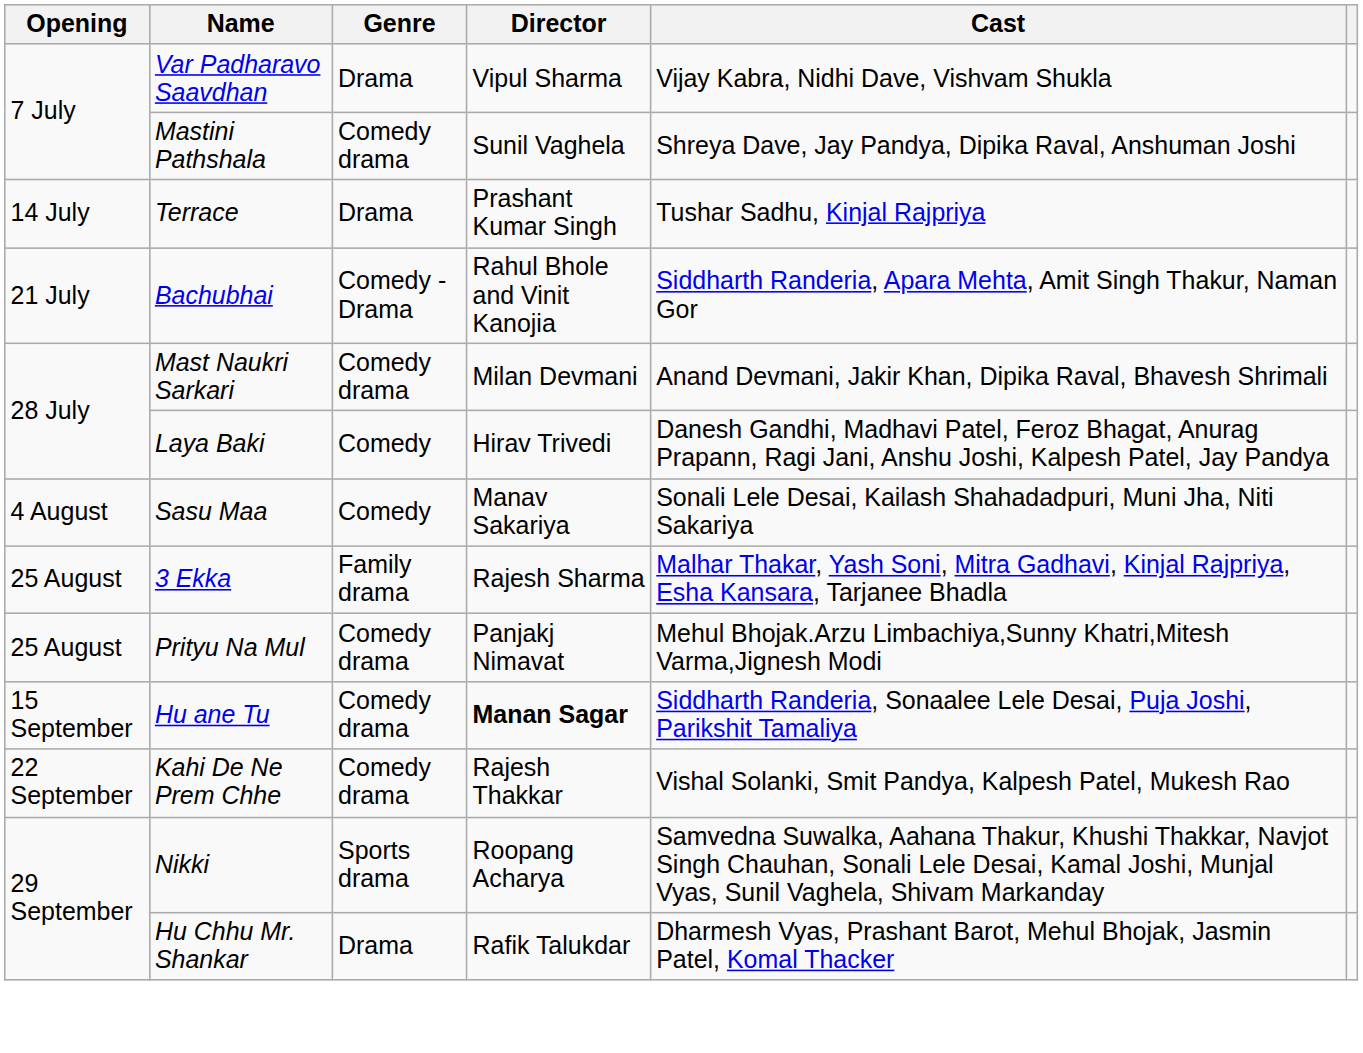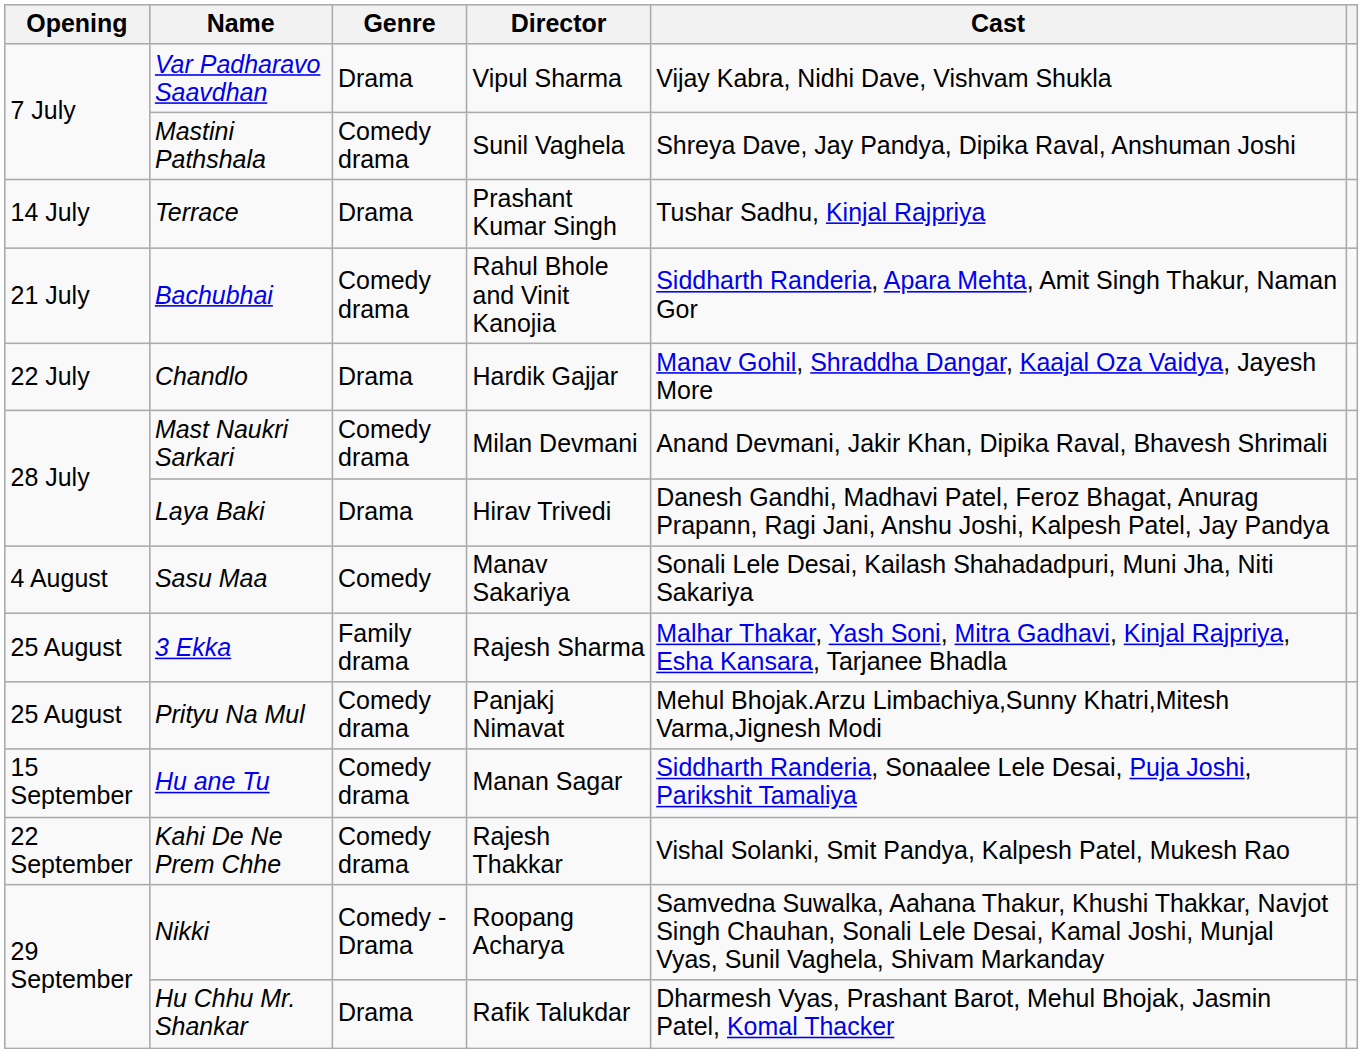Bachubhai | Genre: Comedy - Drama -> Comedy drama
+ row: 22 July | Chandlo | Drama | Hardik Gajjar | Manav Gohil, Shraddha Dangar, Kaajal Oza Vaidya, Jayesh More
Laya Baki | Genre: Comedy -> Drama
Hu ane Tu | Director: bold -> normal
Nikki | Genre: Sports drama -> Comedy - Drama
